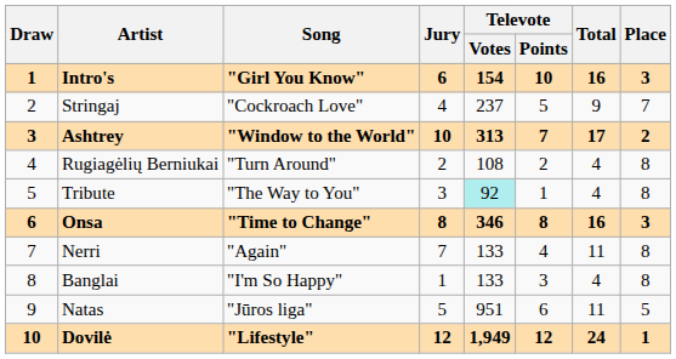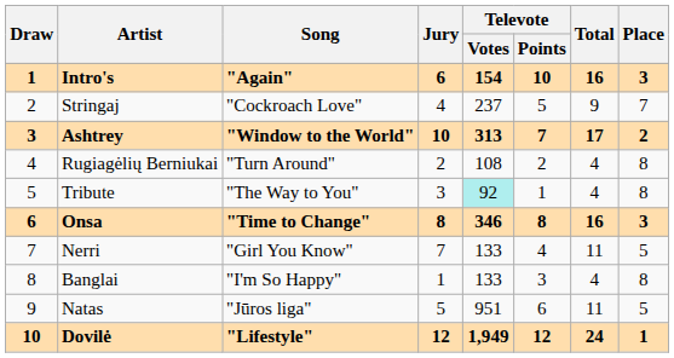Intro's | Song: "Girl You Know" -> "Again"
Nerri | Song: "Again" -> "Girl You Know"
Nerri | Place: 8 -> 5
